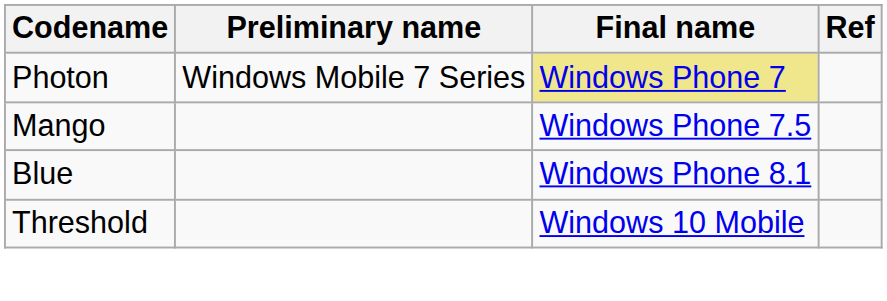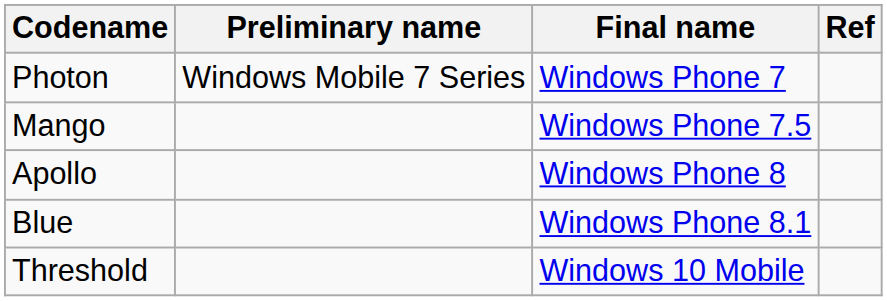Photon | Final name: khaki background -> no background
+ row: Apollo | Windows Phone 8
